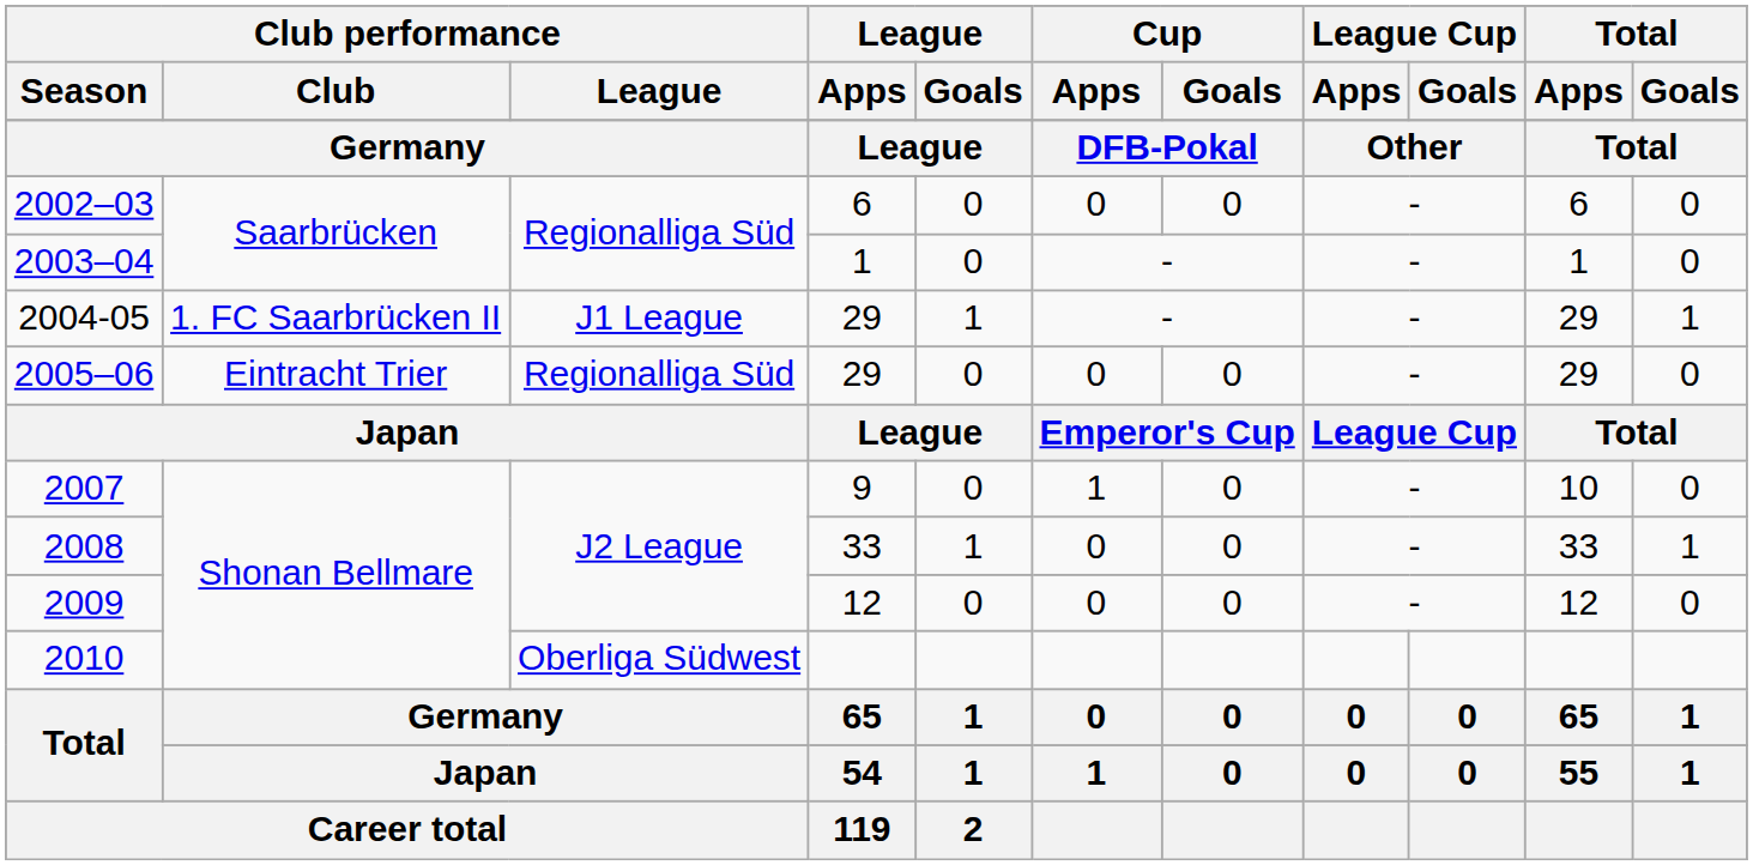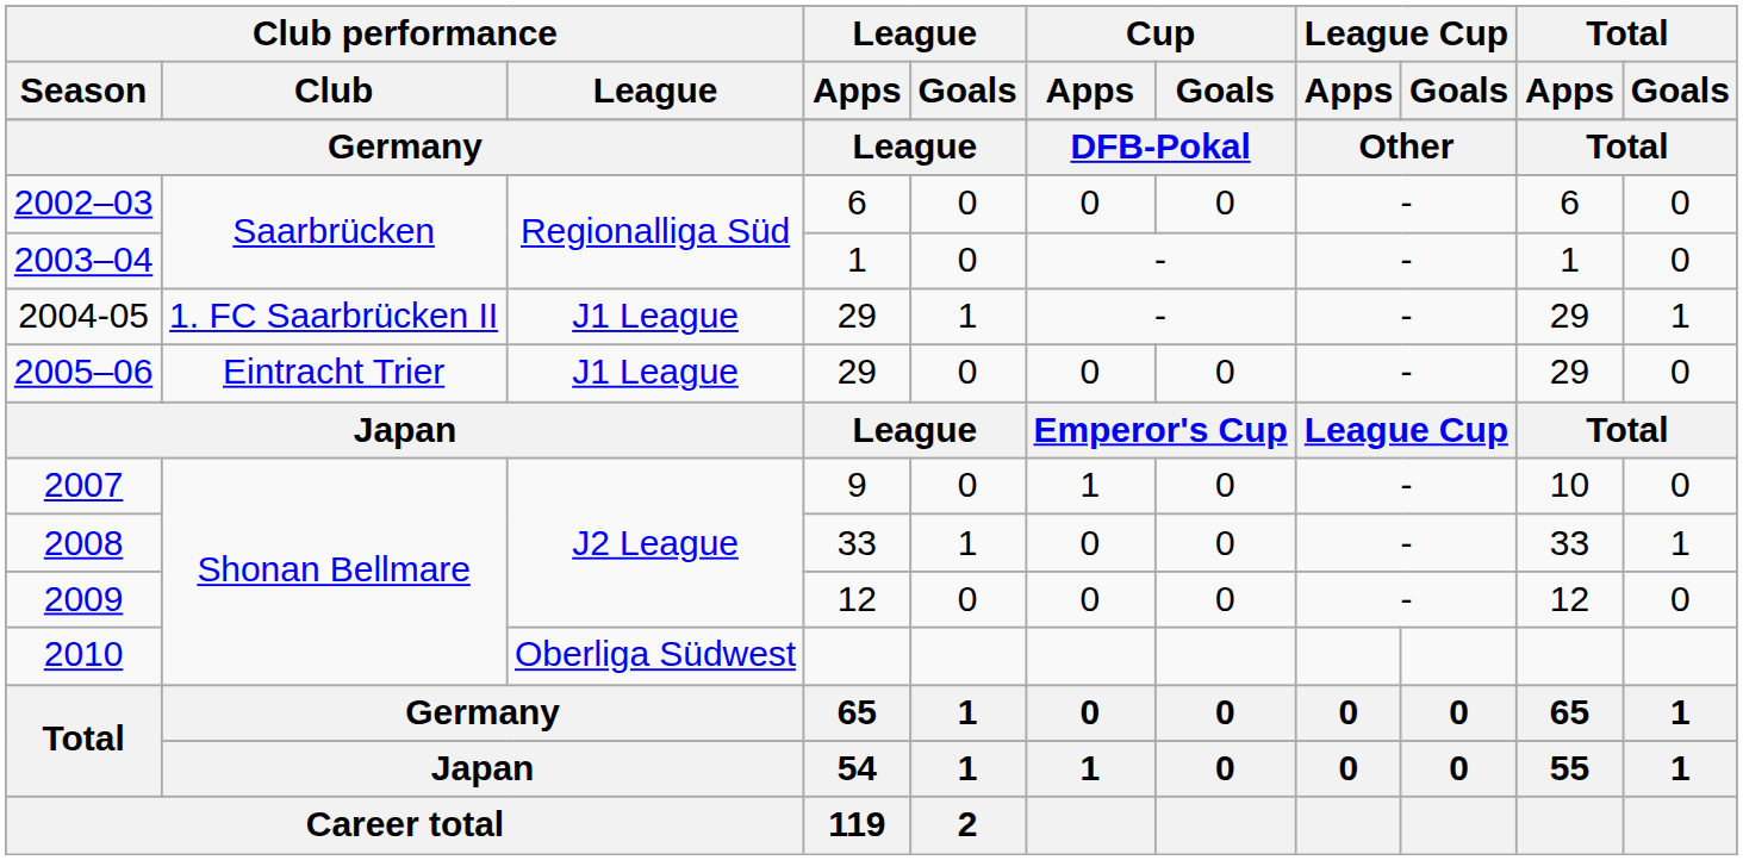2005–06 | Club performance / League: Regionalliga Süd -> J1 League
